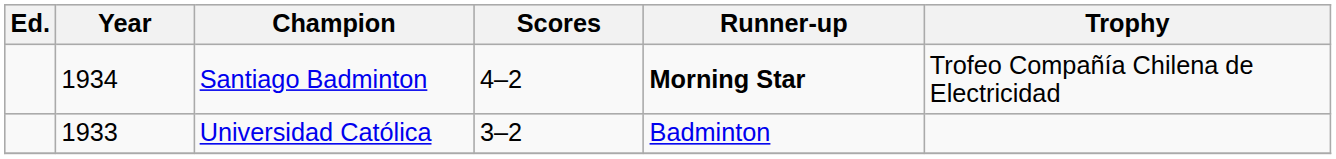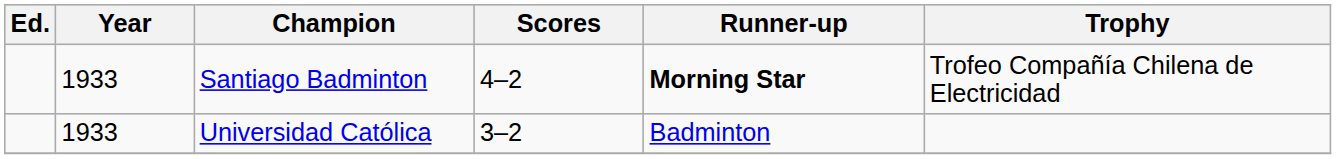Santiago Badminton | Year: 1934 -> 1933
